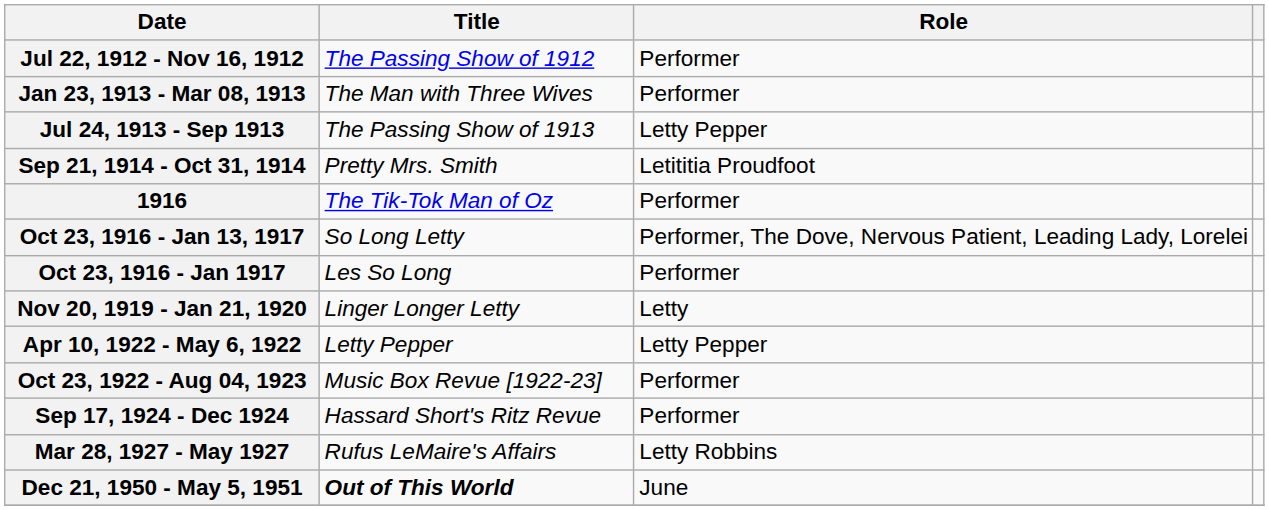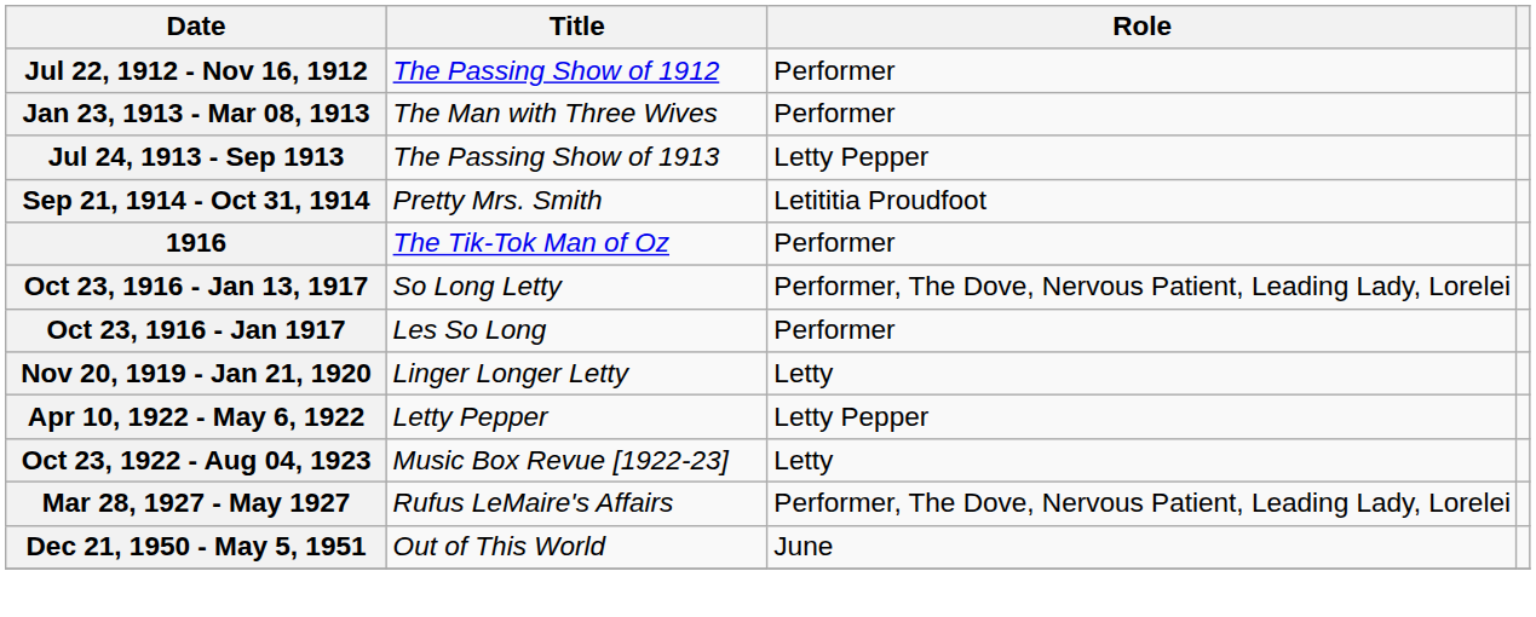Oct 23, 1922 - Aug 04, 1923 | Role: Performer -> Letty
- row: Sep 17, 1924 - Dec 1924 | Hassard Short's Ritz Revue | Performer
Mar 28, 1927 - May 1927 | Role: Letty Robbins -> Performer, The Dove, Nervous Patient, Leading Lady, Lorelei
Dec 21, 1950 - May 5, 1951 | Title: bold -> normal
